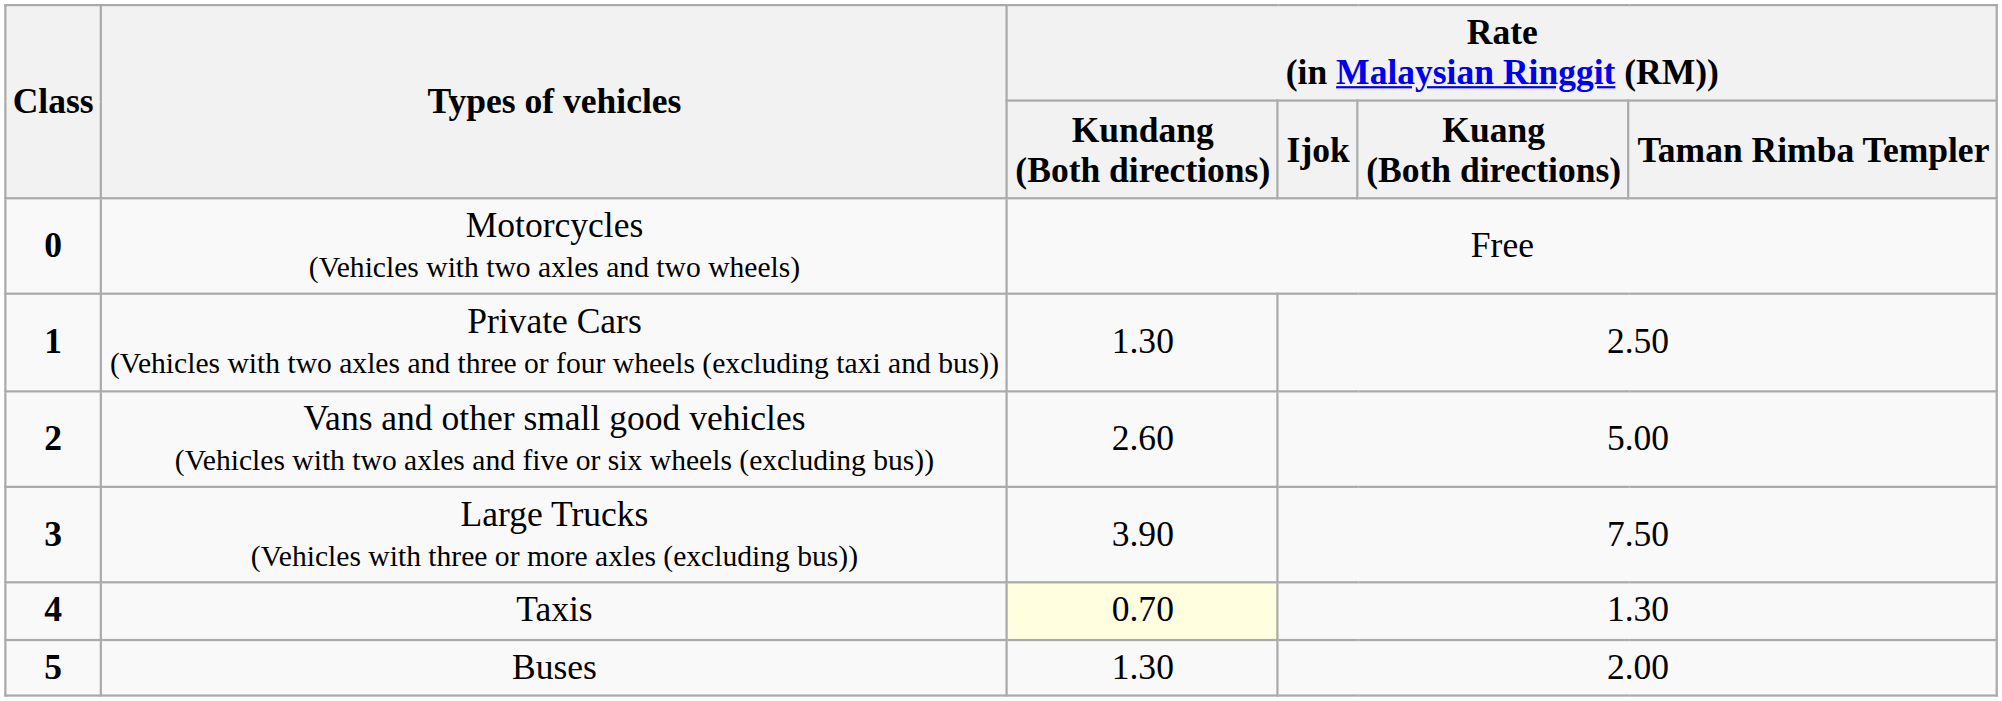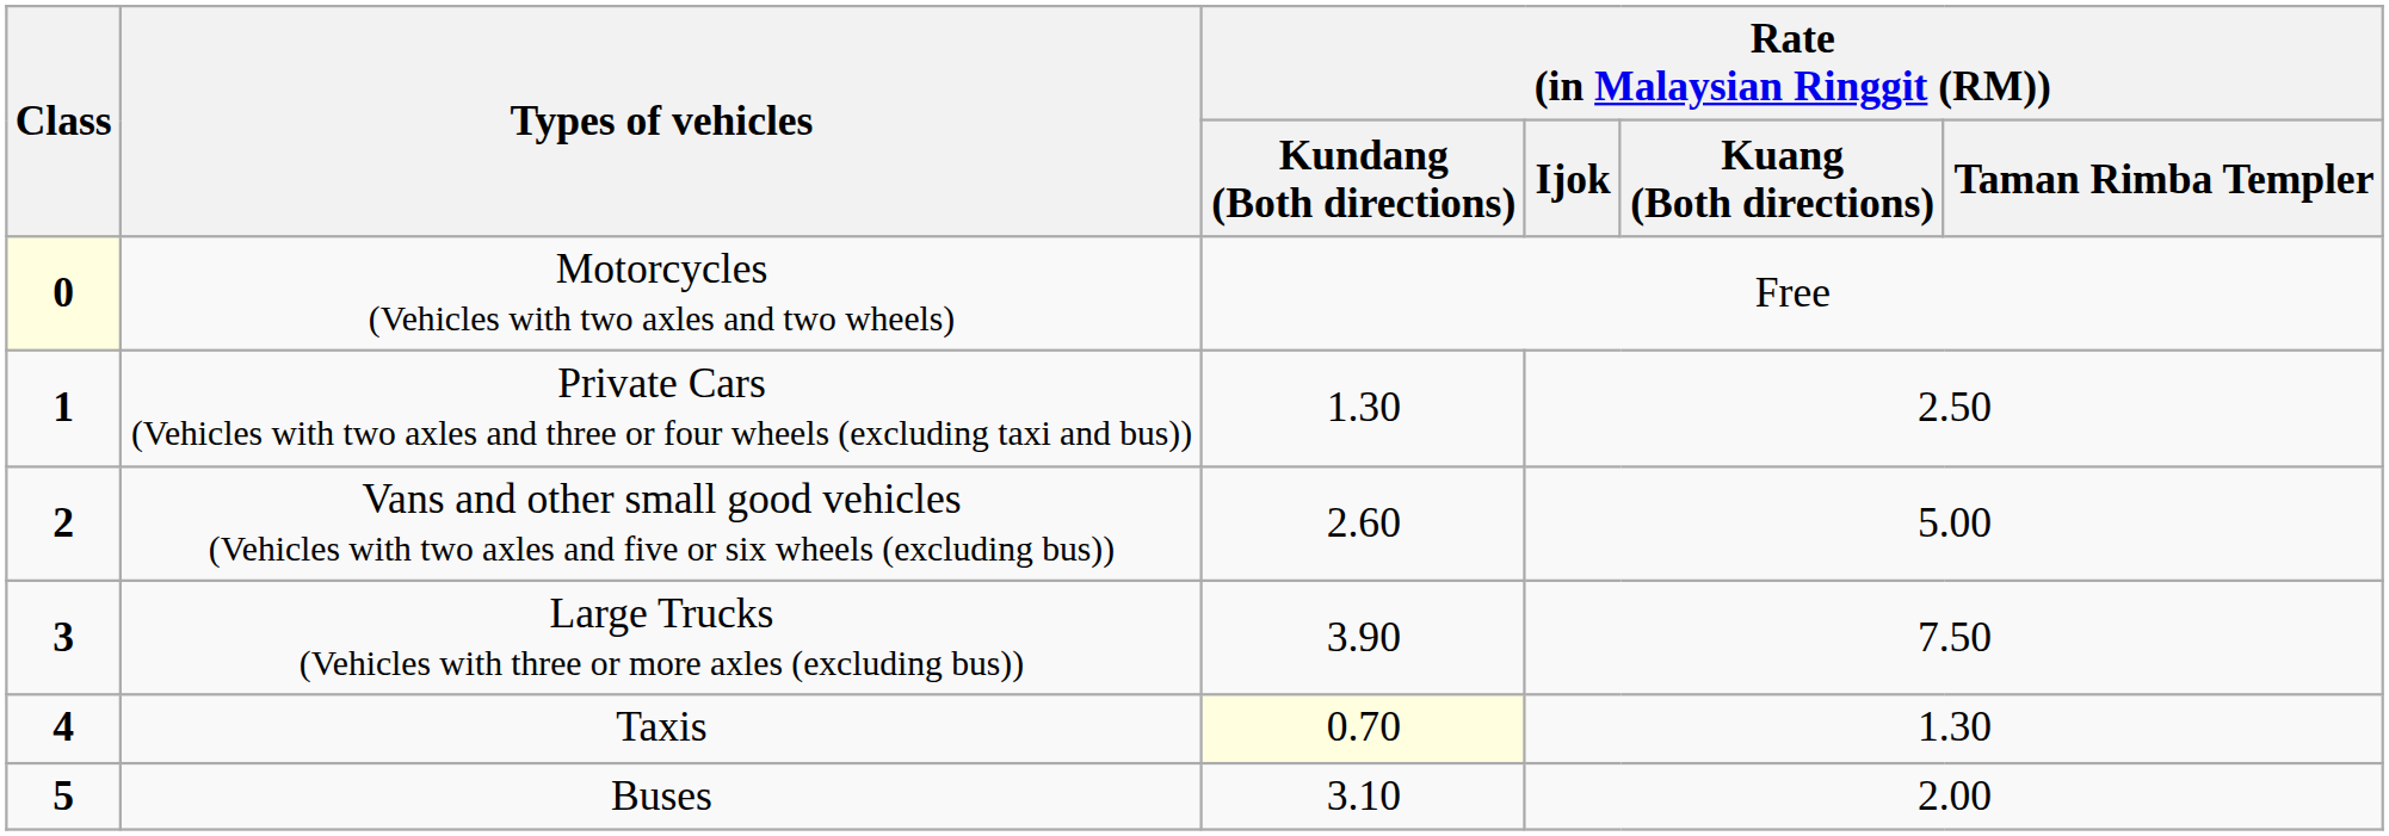Motorcycles (Vehicles with two axles and two wheels) | Class: no background -> lightyellow background
Buses | Rate (in Malaysian Ringgit (RM)) / Kundang (Both directions): 1.30 -> 3.10
